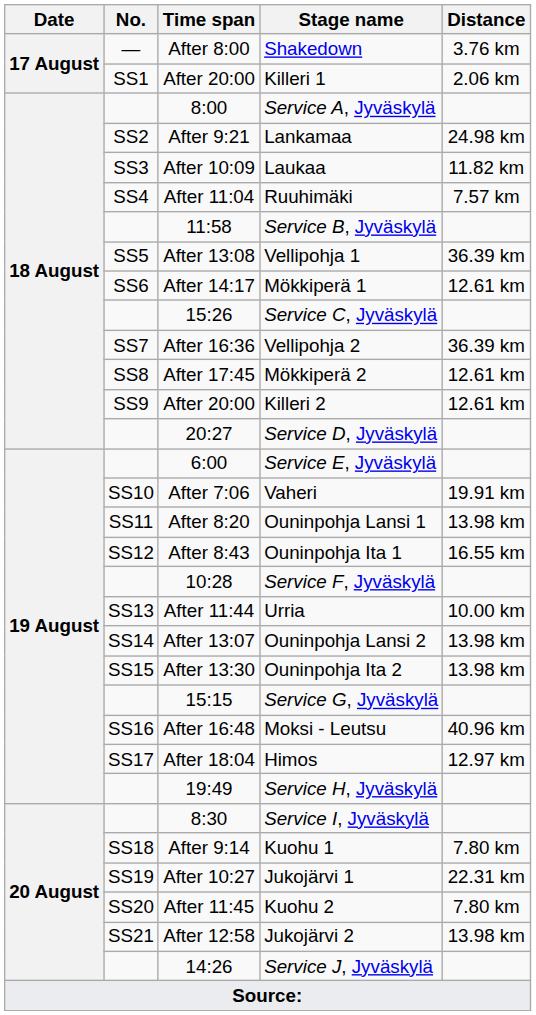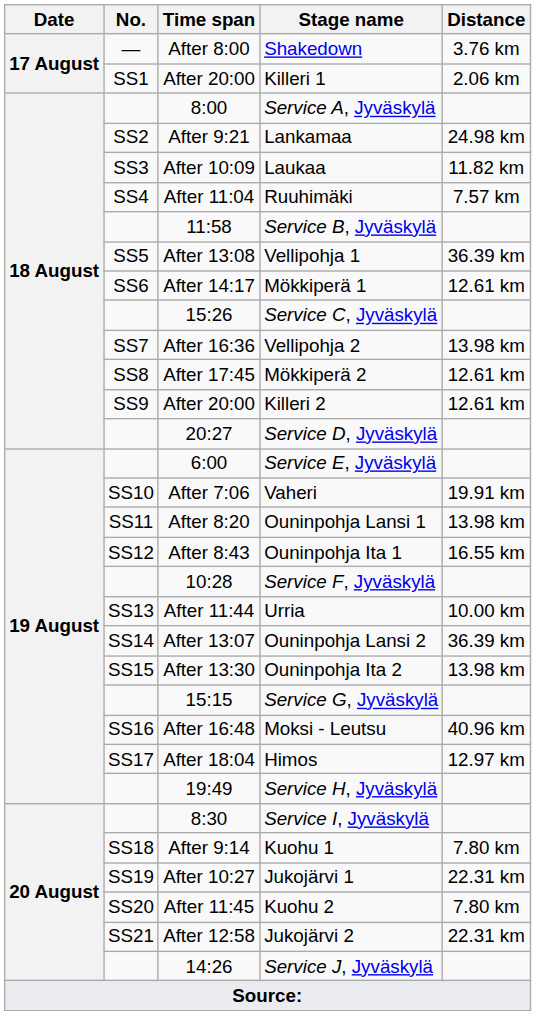Vellipohja 2 | Distance: 36.39 km -> 13.98 km
Ouninpohja Lansi 2 | Distance: 13.98 km -> 36.39 km
Jukojärvi 2 | Distance: 13.98 km -> 22.31 km
